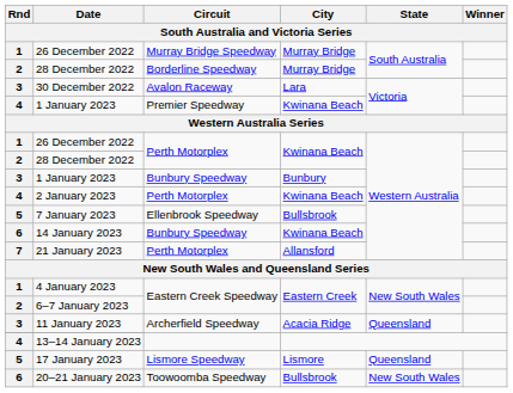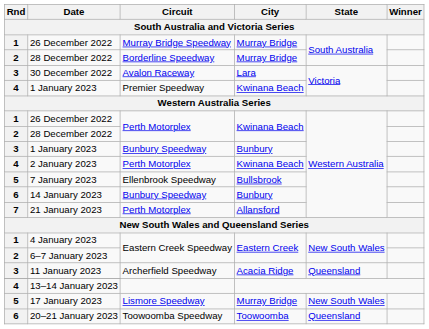14 January 2023 | City: Kwinana Beach -> Bunbury
17 January 2023 | City: Lismore -> Murray Bridge
17 January 2023 | State: Queensland -> New South Wales
20–21 January 2023 | City: Bullsbrook -> Toowoomba
20–21 January 2023 | State: New South Wales -> Queensland
